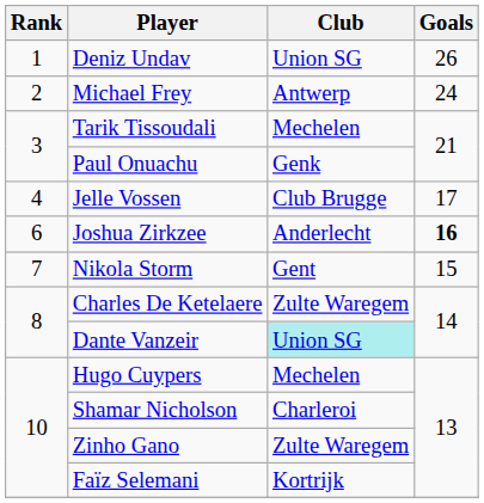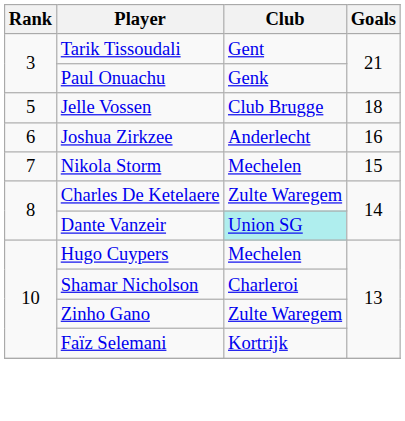- row: 1 | Deniz Undav | Union SG | 26
- row: 2 | Michael Frey | Antwerp | 24
Tarik Tissoudali | Club: Mechelen -> Gent
Jelle Vossen | Rank: 4 -> 5
Jelle Vossen | Goals: 17 -> 18
Joshua Zirkzee | Goals: bold -> normal
Nikola Storm | Club: Gent -> Mechelen
